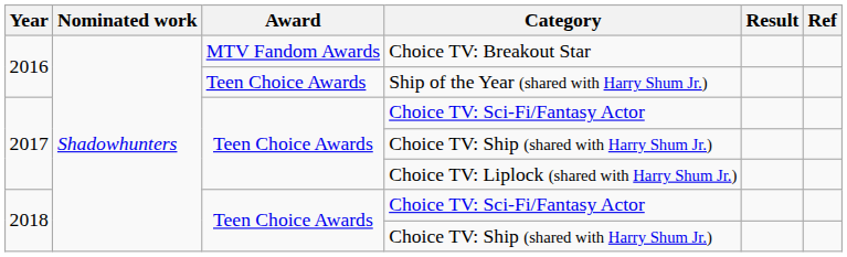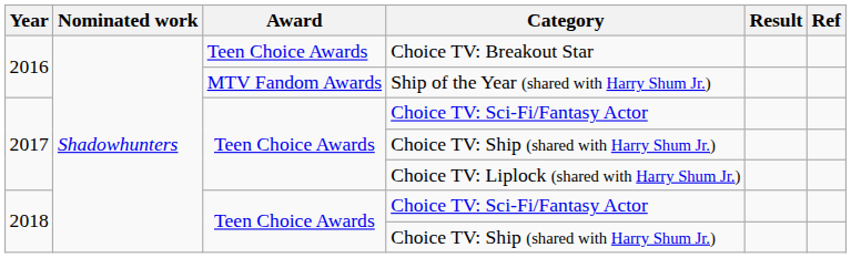Choice TV: Breakout Star | Award: MTV Fandom Awards -> Teen Choice Awards
Ship of the Year (shared with Harry Shum Jr.) | Award: Teen Choice Awards -> MTV Fandom Awards
